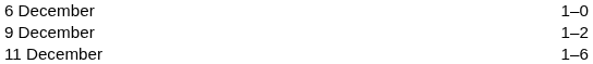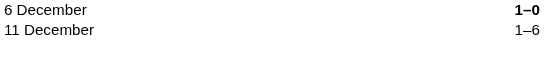6 December | column 3: normal -> bold
- row: 9 December | 1–2
